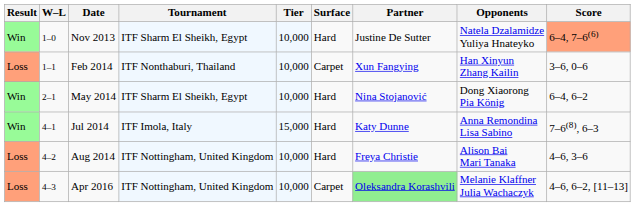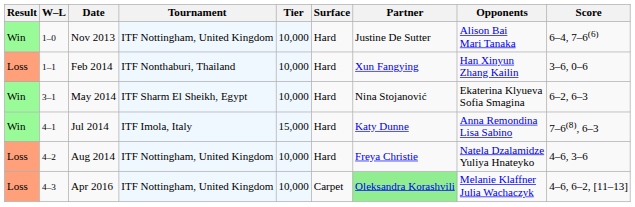1–0 | Tournament: ITF Sharm El Sheikh, Egypt -> ITF Nottingham, United Kingdom
1–0 | Opponents: Natela Dzalamidze Yuliya Hnateyko -> Alison Bai Mari Tanaka
1–0 | Score: lightsalmon background -> no background
1–1 | Surface: Carpet -> Hard
- row: Win | 2–1 | May 2014 | ITF Sharm El Sheikh, Egypt | 10,000 | Hard | Nina Stojanović | Dong Xiaorong Pia König | 6–4, 6–2
+ row: Win | 3–1 | May 2014 | ITF Sharm El Sheikh, Egypt | 10,000 | Hard | Nina Stojanović | Ekaterina Klyueva Sofia Smagina | 6–2, 6–3
4–2 | Opponents: Alison Bai Mari Tanaka -> Natela Dzalamidze Yuliya Hnateyko
